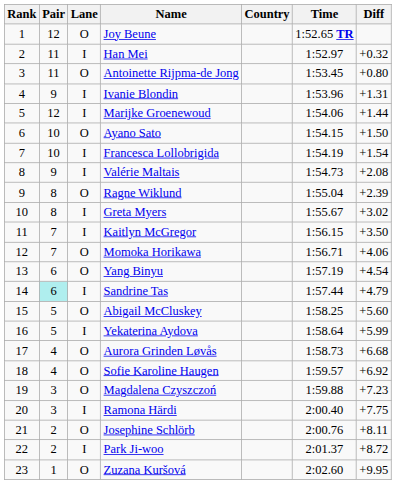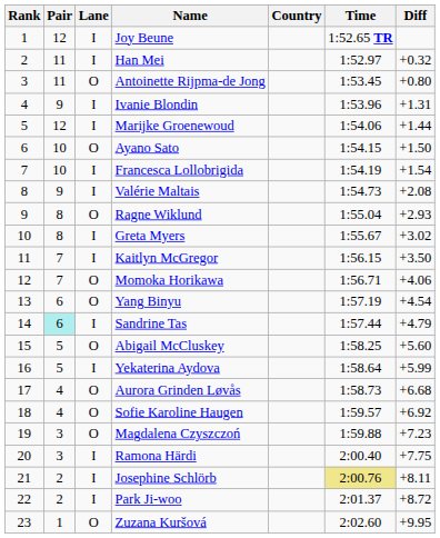Joy Beune | Lane: O -> I
Ragne Wiklund | Diff: +2.39 -> +2.93
Josephine Schlörb | Lane: O -> I
Josephine Schlörb | Time: no background -> khaki background
